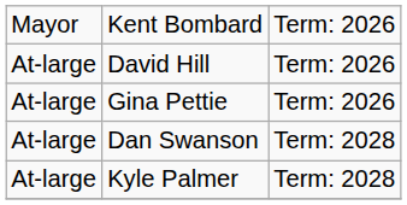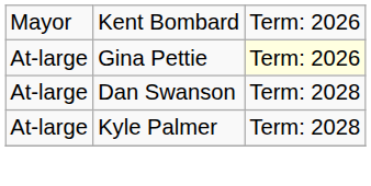- row: At-large | David Hill | Term: 2026
Gina Pettie | column 3: no background -> lightyellow background
